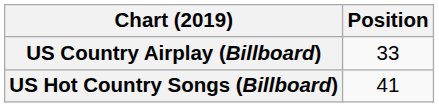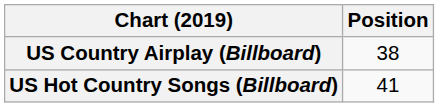US Country Airplay (Billboard) | Position: 33 -> 38
